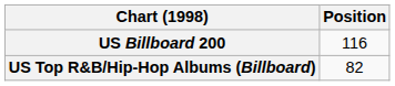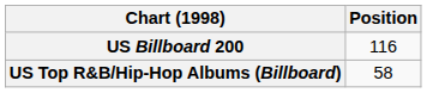US Top R&B/Hip-Hop Albums (Billboard) | Position: 82 -> 58
